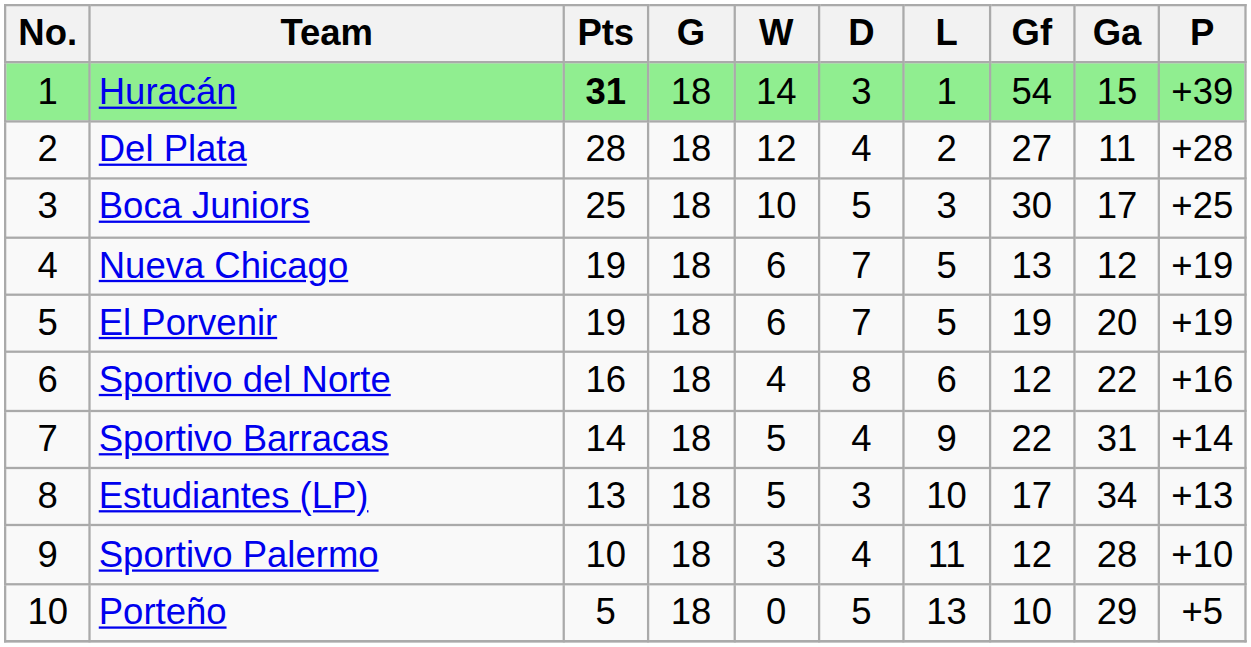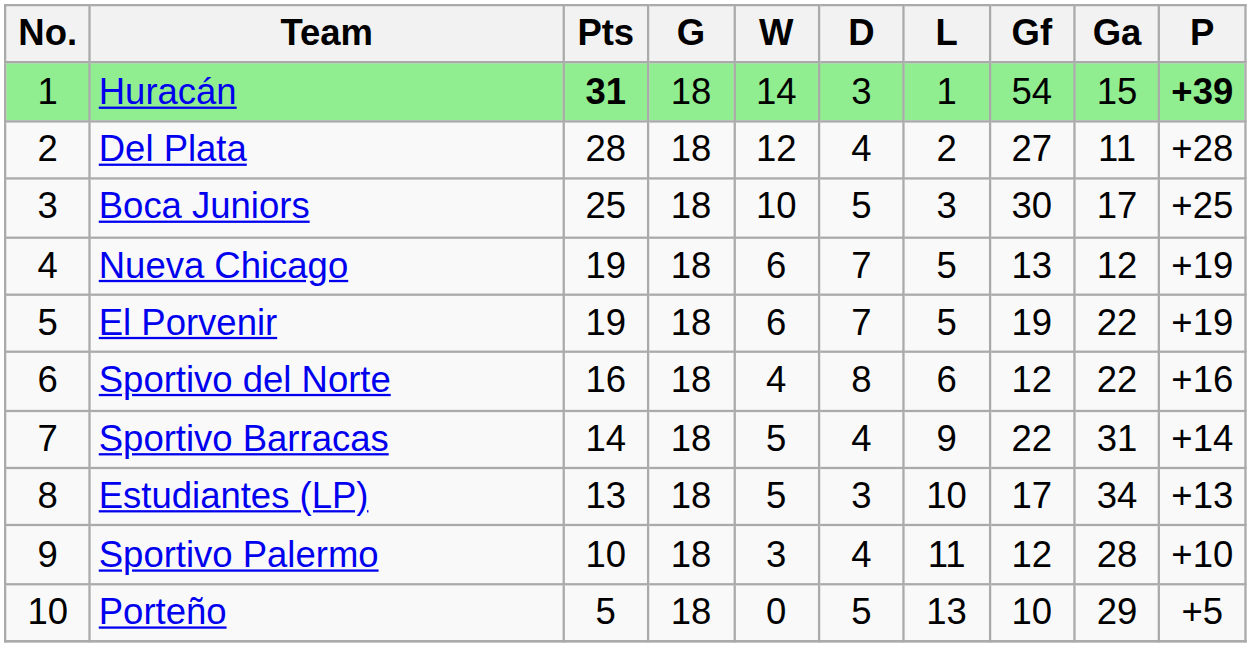Huracán | P: normal -> bold
El Porvenir | Ga: 20 -> 22
